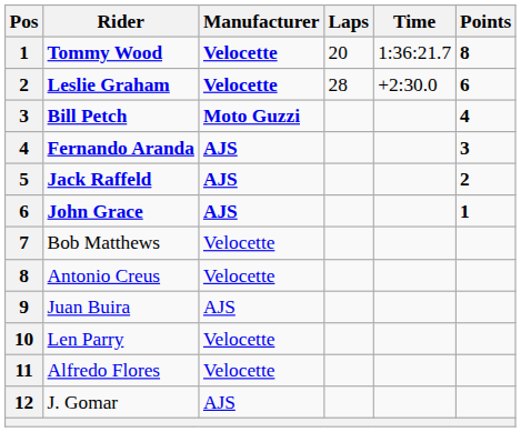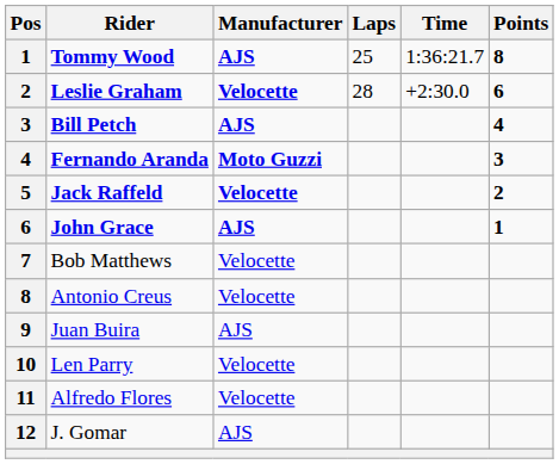Tommy Wood | Manufacturer: Velocette -> AJS
Tommy Wood | Laps: 20 -> 25
Bill Petch | Manufacturer: Moto Guzzi -> AJS
Fernando Aranda | Manufacturer: AJS -> Moto Guzzi
Jack Raffeld | Manufacturer: AJS -> Velocette
